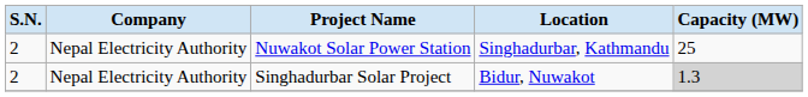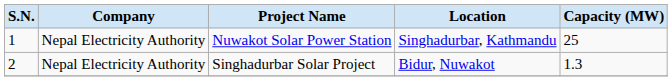Nuwakot Solar Power Station | S.N.: 2 -> 1
Singhadurbar Solar Project | Capacity (MW): lightgrey background -> no background
